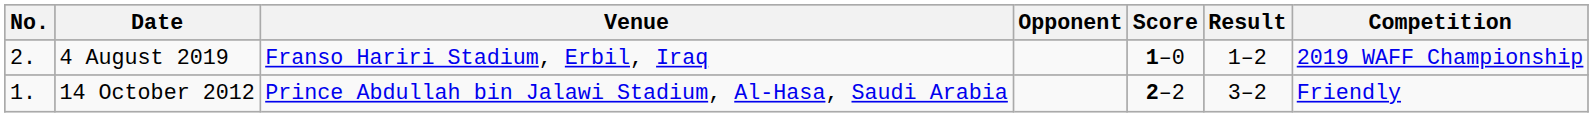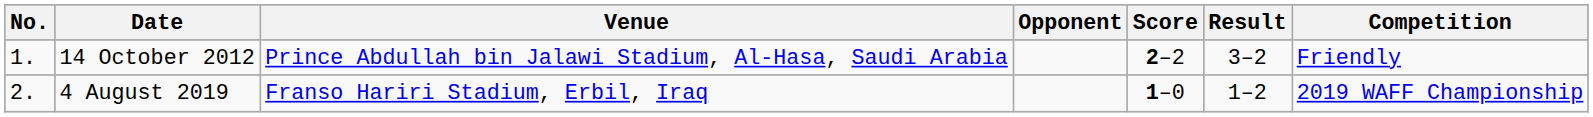rows swapped: 14 October 2012 <-> 4 August 2019
